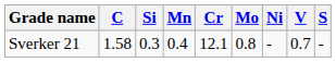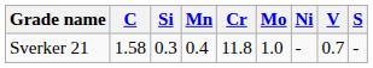Sverker 21 | Cr: 12.1 -> 11.8
Sverker 21 | Mo: 0.8 -> 1.0
